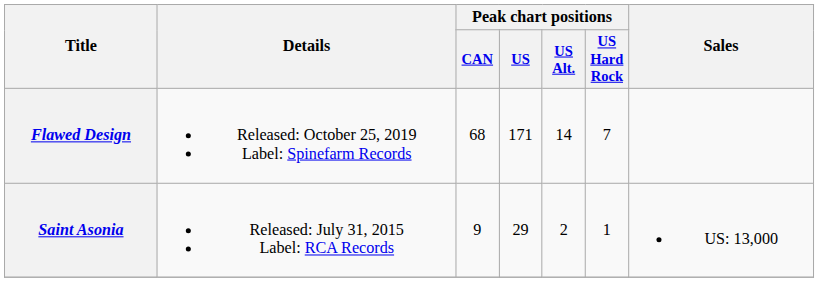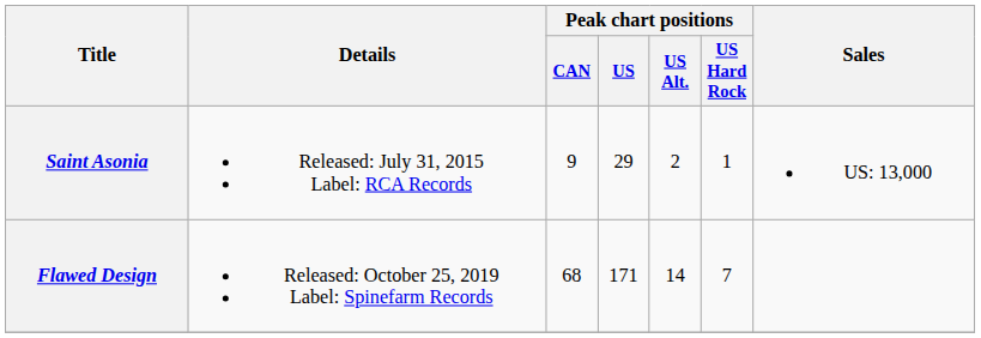rows swapped: Saint Asonia <-> Flawed Design
